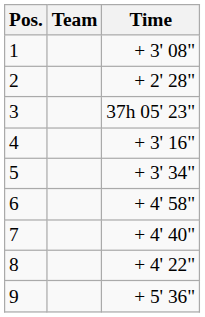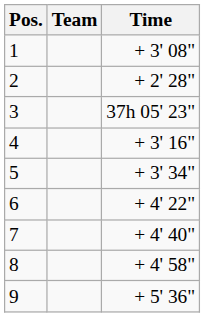6 | Time: + 4' 58" -> + 4' 22"
8 | Time: + 4' 22" -> + 4' 58"
